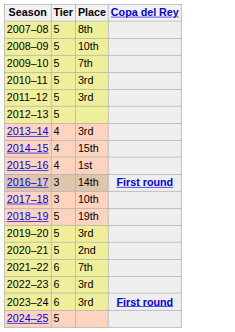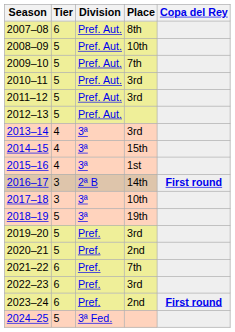+ column: Division | Pref. Aut. | Pref. Aut. | Pref. Aut. | Pref. Aut. | Pref. Aut. | Pref. Aut. | 3ª | 3ª | 3ª | 2ª B | 3ª | 3ª | Pref. | Pref. | Pref. | Pref. | Pref. | 3ª Fed.
2007–08 | Tier: 5 -> 6
2023–24 | Place: 3rd -> 2nd
